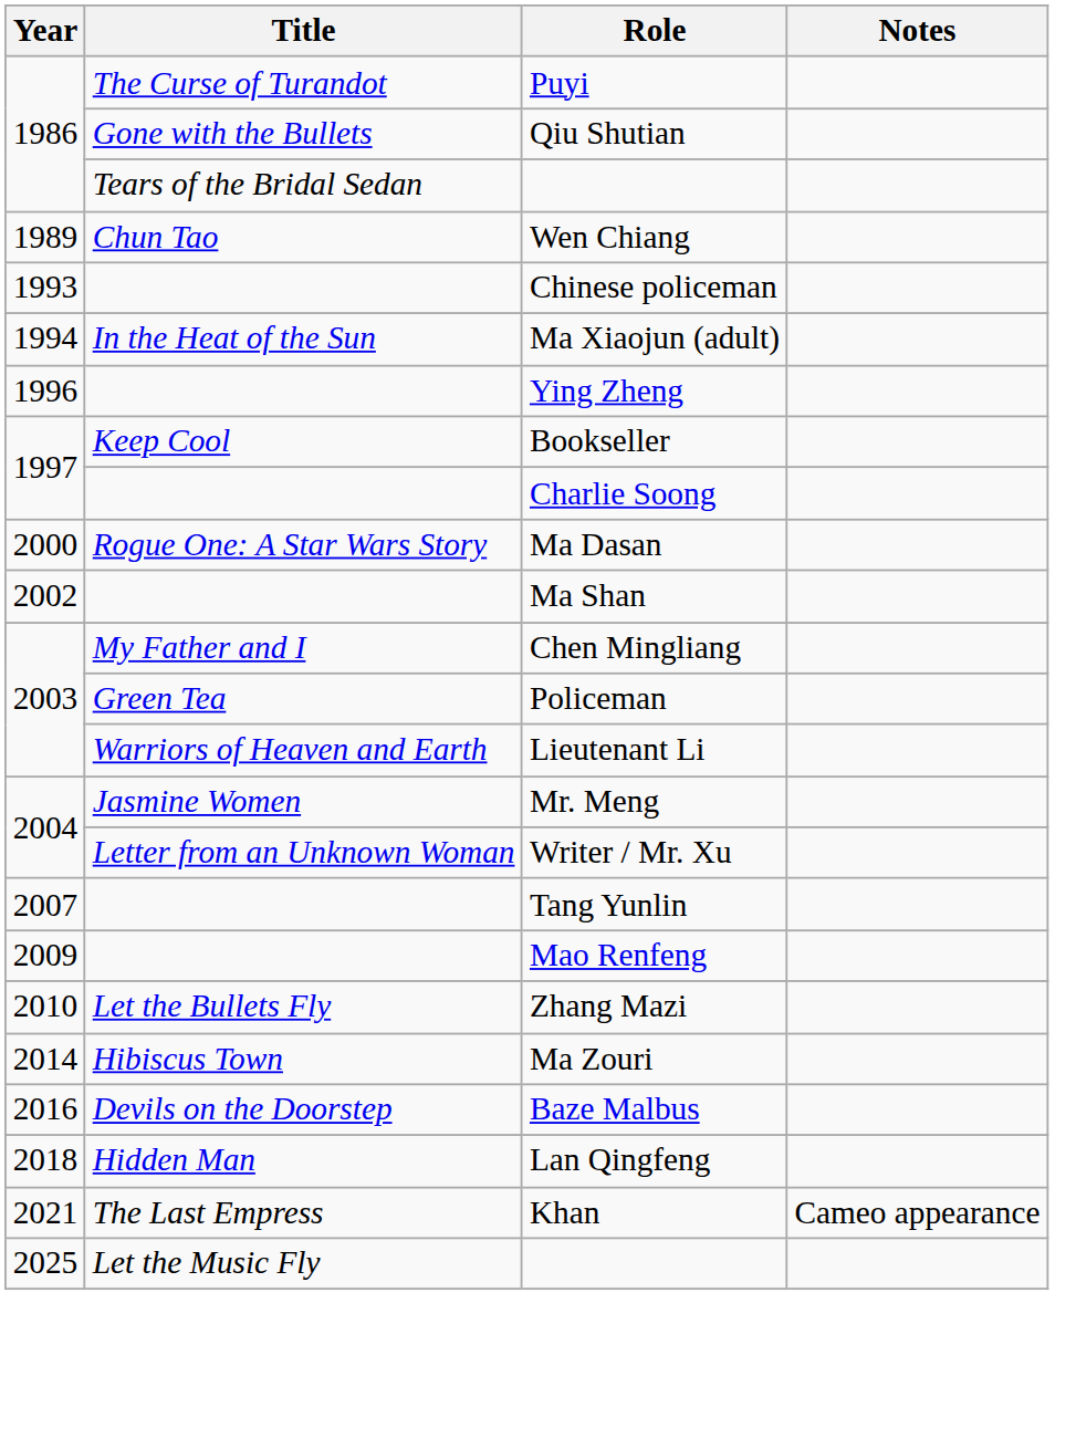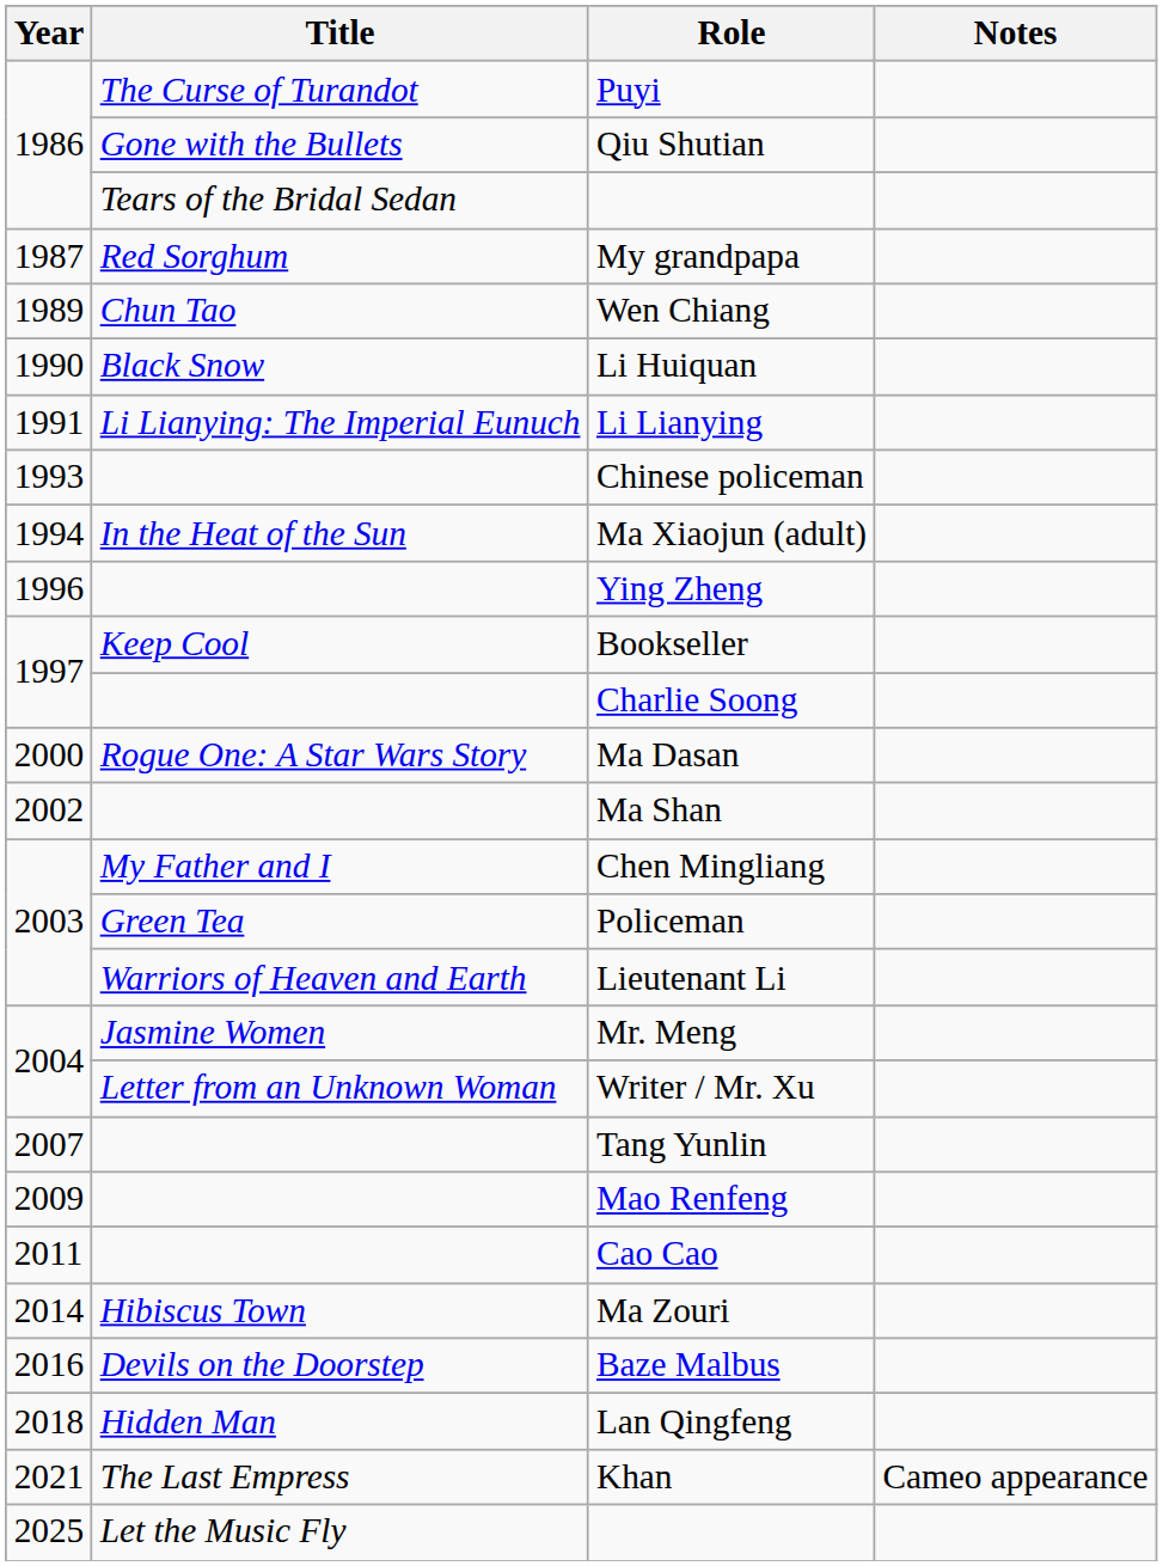+ row: 1987 | Red Sorghum | My grandpapa
+ row: 1990 | Black Snow | Li Huiquan
+ row: 1991 | Li Lianying: The Imperial Eunuch | Li Lianying
- row: 2010 | Let the Bullets Fly | Zhang Mazi
+ row: 2011 | Cao Cao
